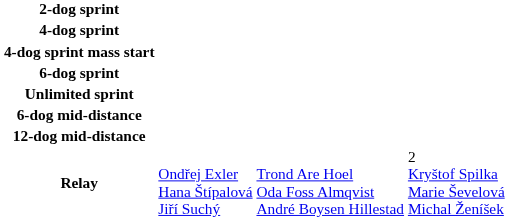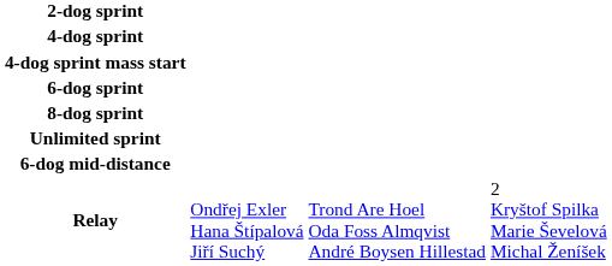+ row: 8-dog sprint
- row: 12-dog mid-distance
